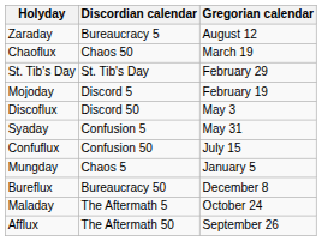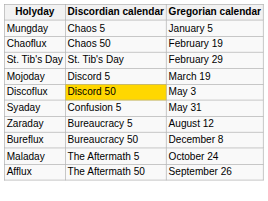rows swapped: Mungday <-> Zaraday
Chaoflux | Gregorian calendar: March 19 -> February 19
Mojoday | Gregorian calendar: February 19 -> March 19
Discoflux | Discordian calendar: no background -> gold background
- row: Confuflux | Confusion 50 | July 15
